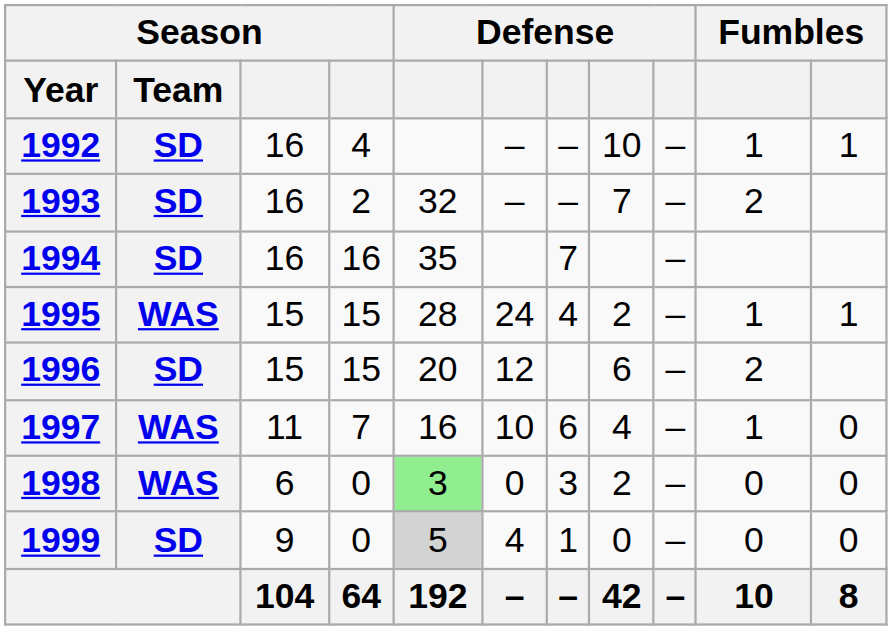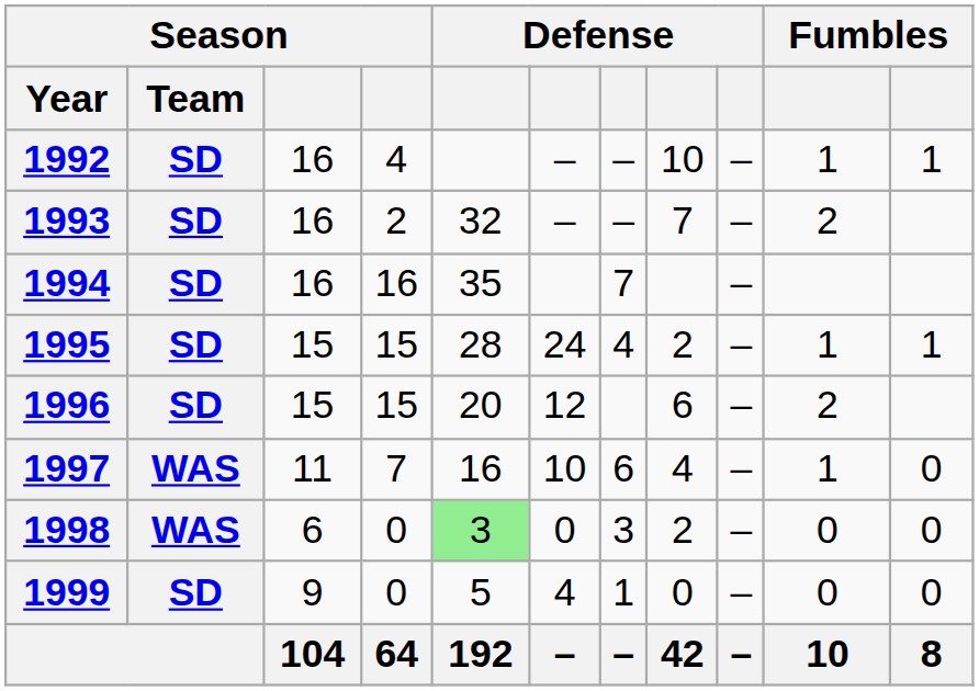1995 | Season / Team: WAS -> SD
1999 | column 5: lightgrey background -> no background
